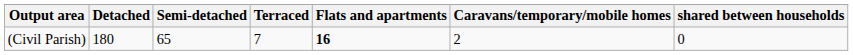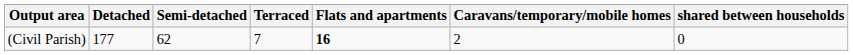(Civil Parish) | Detached: 180 -> 177
(Civil Parish) | Semi-detached: 65 -> 62
